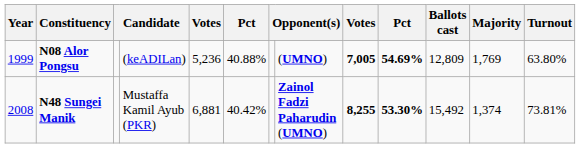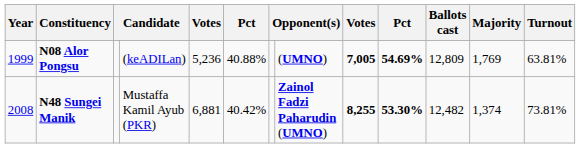N08 Alor Pongsu | Turnout: 63.80% -> 63.81%
N48 Sungei Manik | Ballots cast: 15,492 -> 12,482
